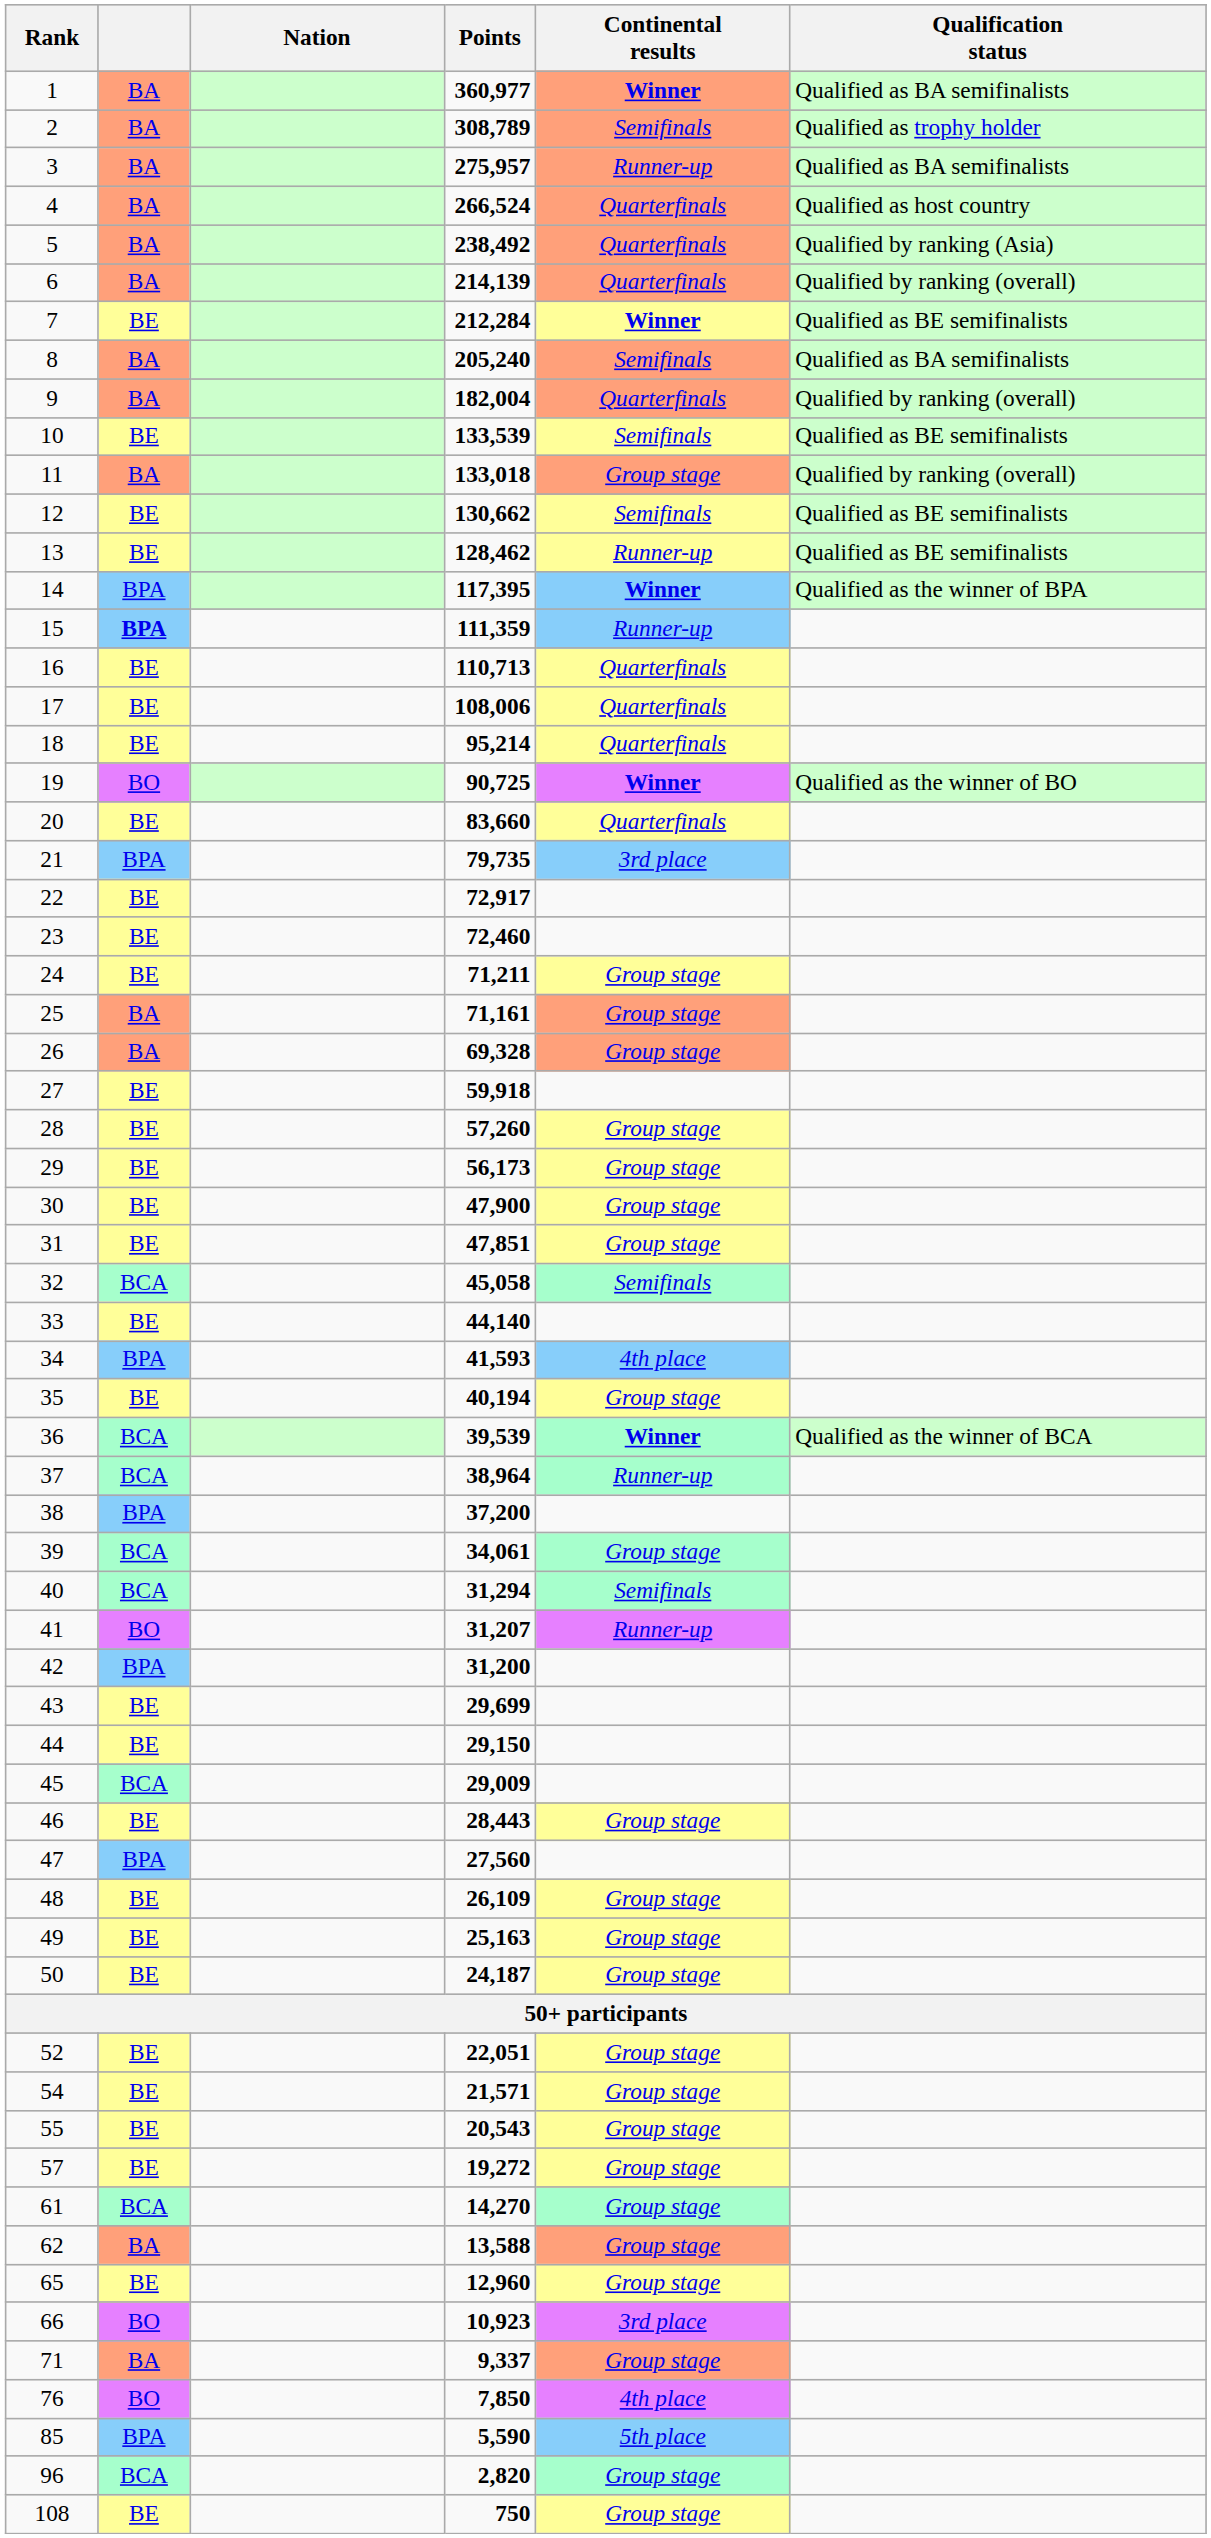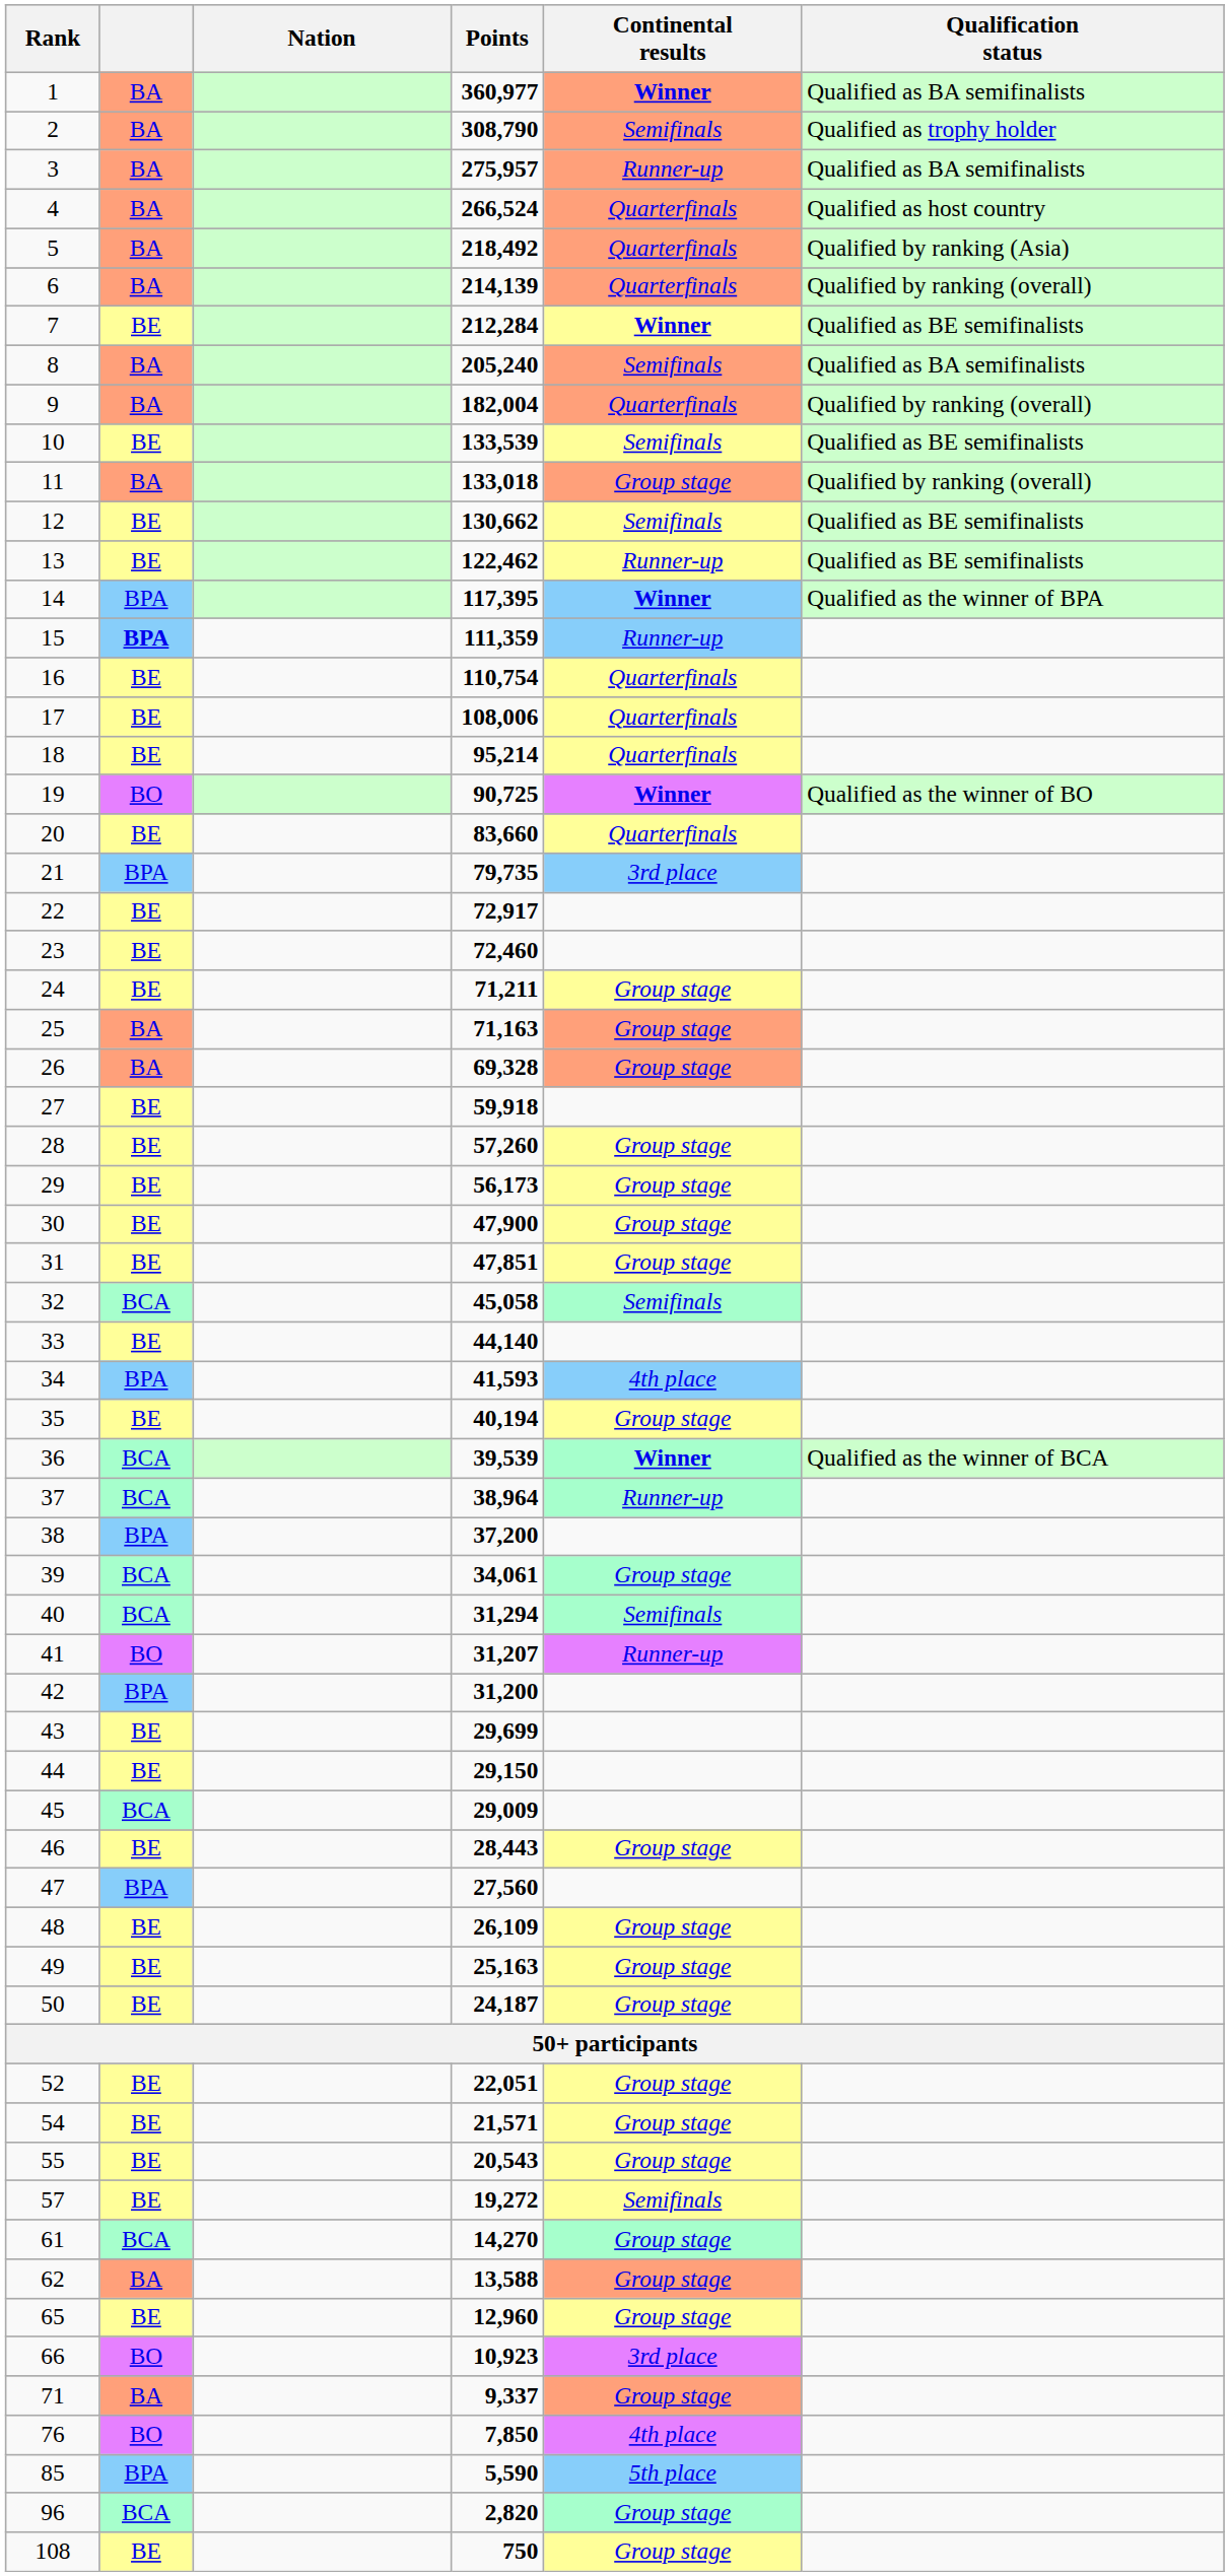2 | Points: 308,789 -> 308,790
5 | Points: 238,492 -> 218,492
13 | Points: 128,462 -> 122,462
16 | Points: 110,713 -> 110,754
25 | Points: 71,161 -> 71,163
57 | Continental results: Group stage -> Semifinals
